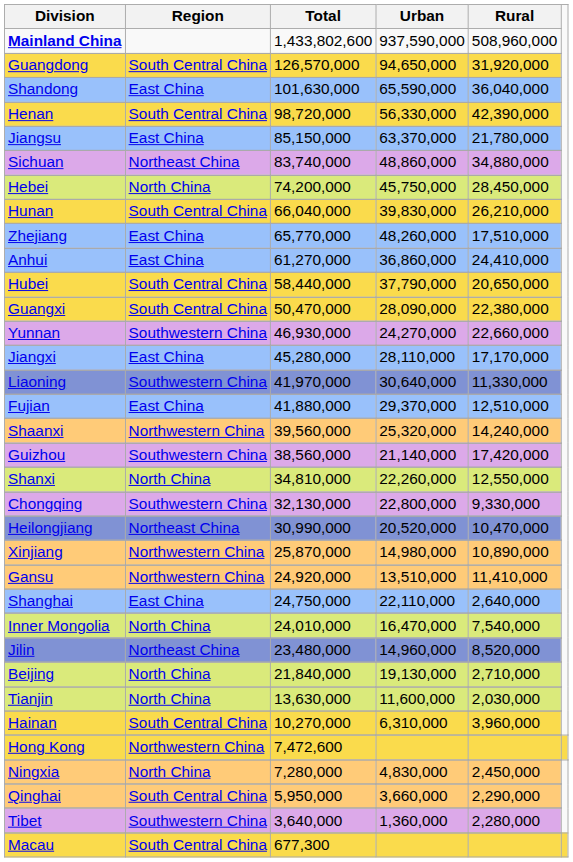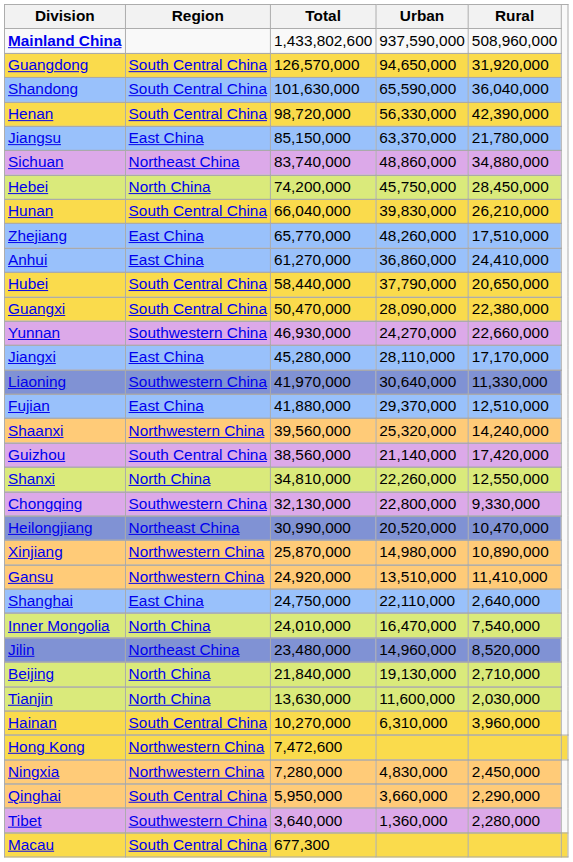Shandong | Region: East China -> South Central China
Guizhou | Region: Southwestern China -> South Central China
Ningxia | Region: North China -> Northwestern China
